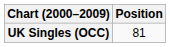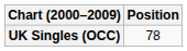UK Singles (OCC) | Position: 81 -> 78
